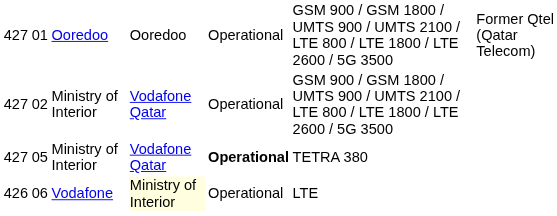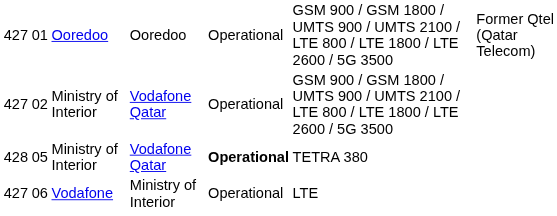05 | column 1: 427 -> 428
06 | column 1: 426 -> 427
06 | column 4: lightyellow background -> no background
